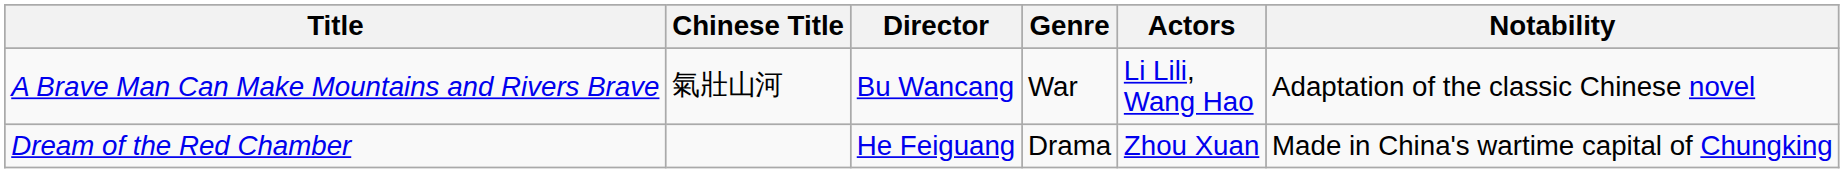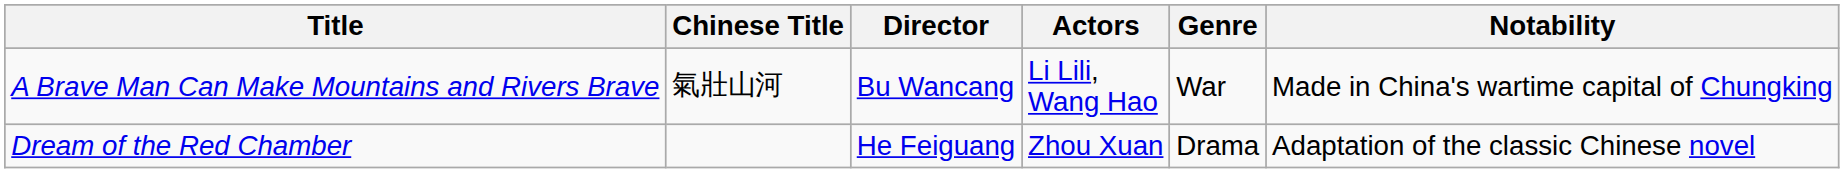columns swapped: Actors <-> Genre
A Brave Man Can Make Mountains and Rivers Brave | Notability: Adaptation of the classic Chinese novel -> Made in China's wartime capital of Chungking
Dream of the Red Chamber | Notability: Made in China's wartime capital of Chungking -> Adaptation of the classic Chinese novel
